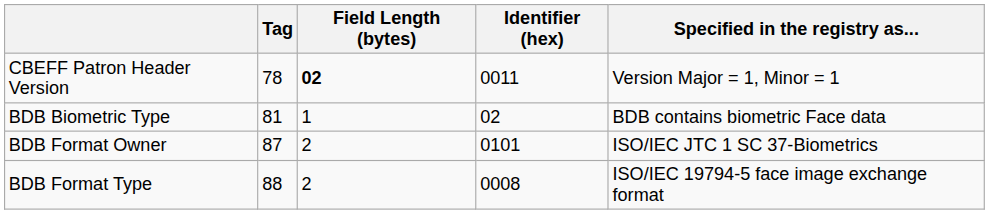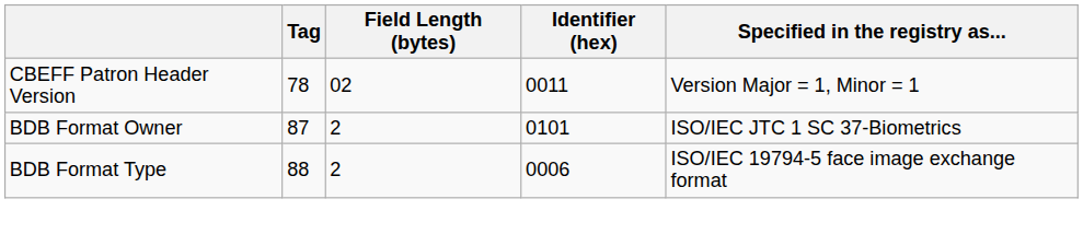CBEFF Patron Header Version | Field Length (bytes): bold -> normal
- row: BDB Biometric Type | 81 | 1 | 02 | BDB contains biometric Face data
BDB Format Type | Identifier (hex): 0008 -> 0006
